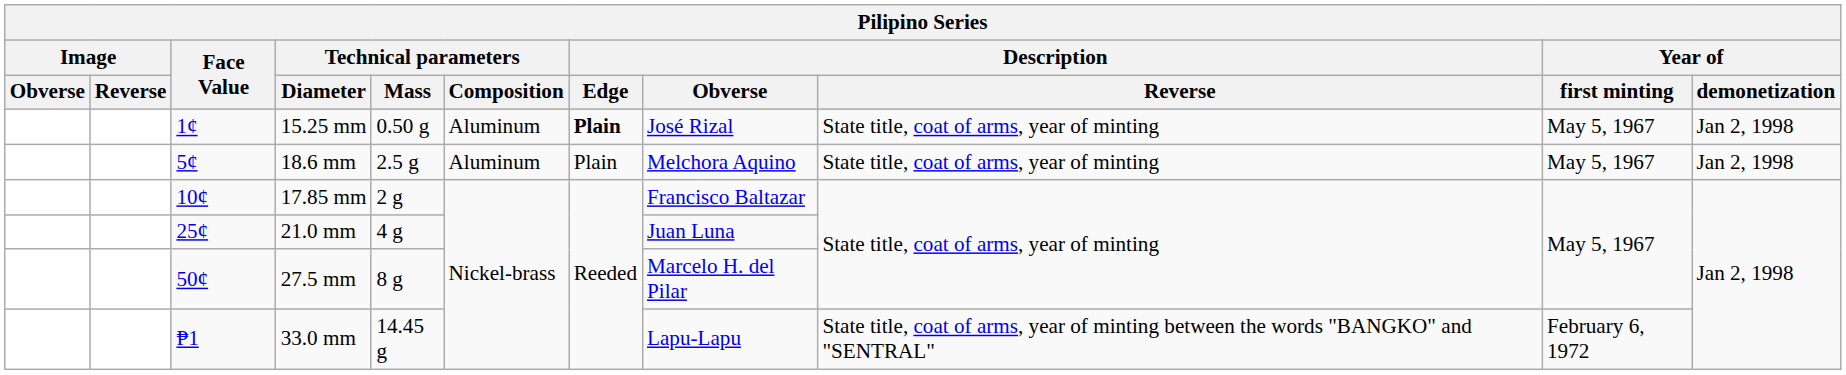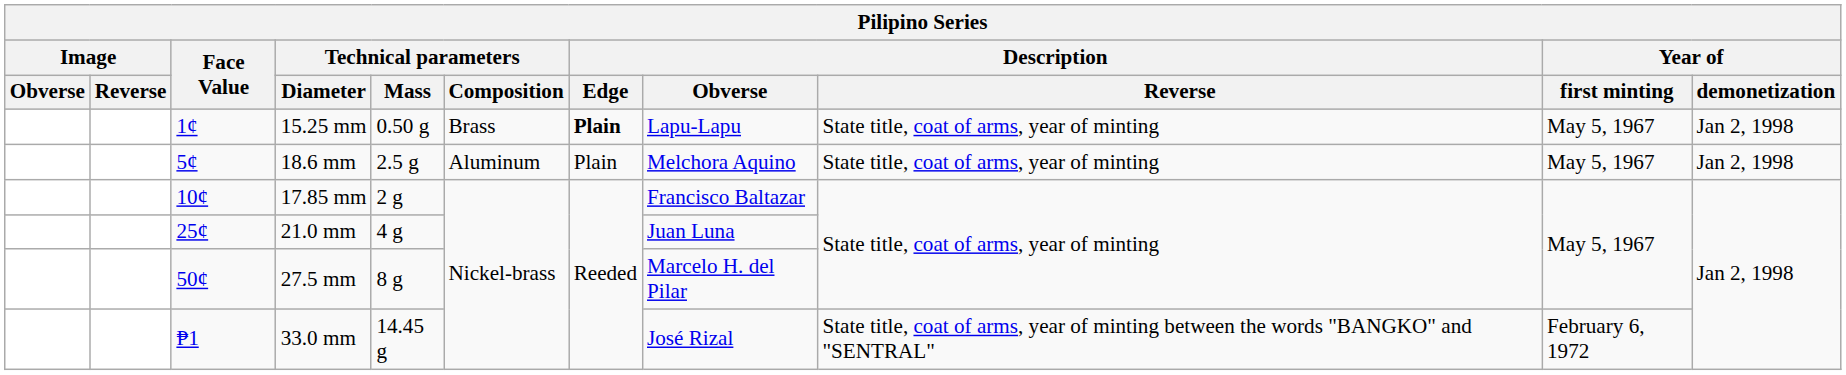15.25 mm | Technical parameters / Composition: Aluminum -> Brass
15.25 mm | Description / Obverse: José Rizal -> Lapu-Lapu
33.0 mm | Description / Obverse: Lapu-Lapu -> José Rizal
